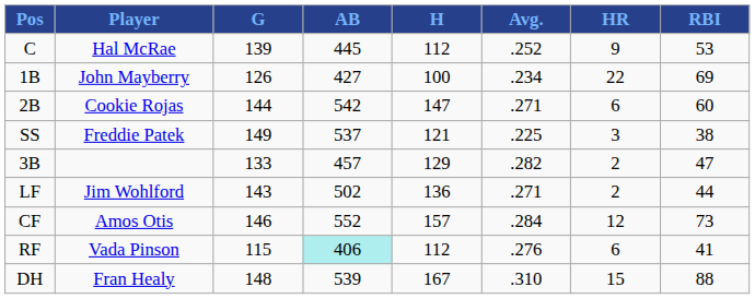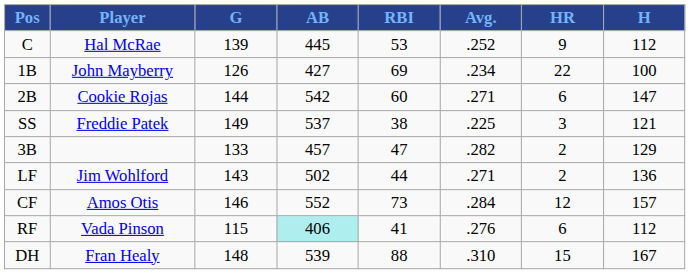columns swapped: H <-> RBI
